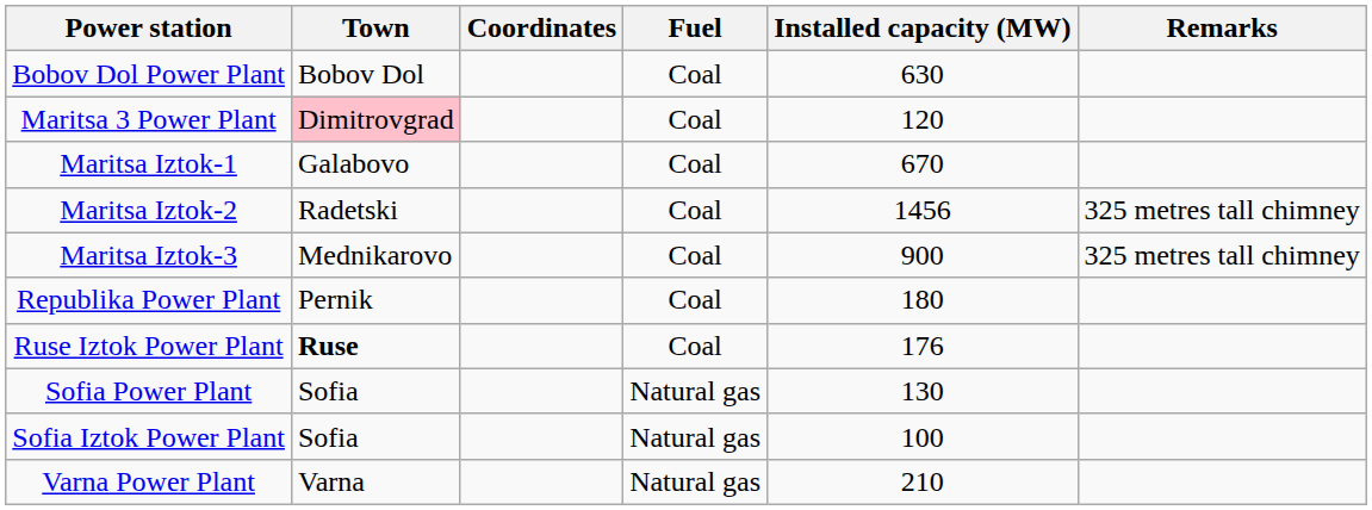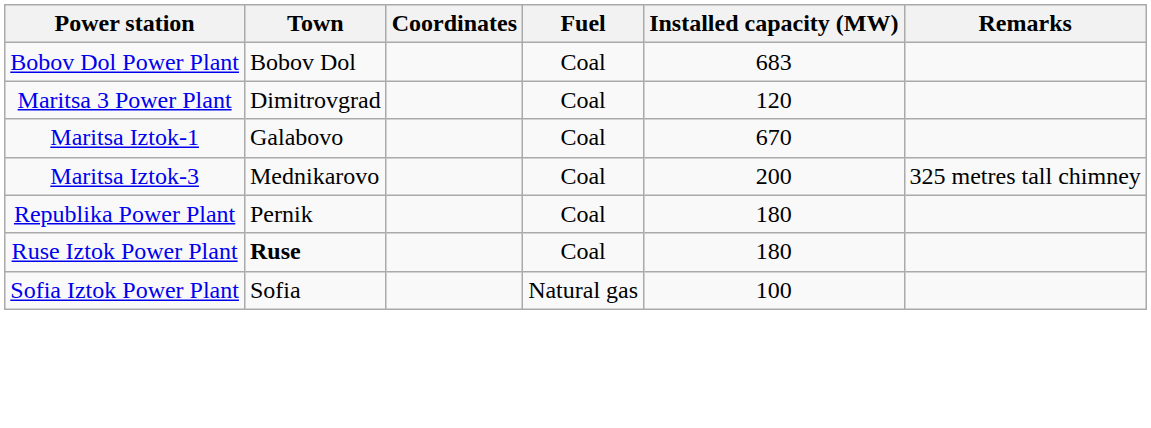Bobov Dol Power Plant | Installed capacity (MW): 630 -> 683
Maritsa 3 Power Plant | Town: pink background -> no background
- row: Maritsa Iztok-2 | Radetski | Coal | 1456 | 325 metres tall chimney
Maritsa Iztok-3 | Installed capacity (MW): 900 -> 200
Ruse Iztok Power Plant | Installed capacity (MW): 176 -> 180
- row: Sofia Power Plant | Sofia | Natural gas | 130
- row: Varna Power Plant | Varna | Natural gas | 210
